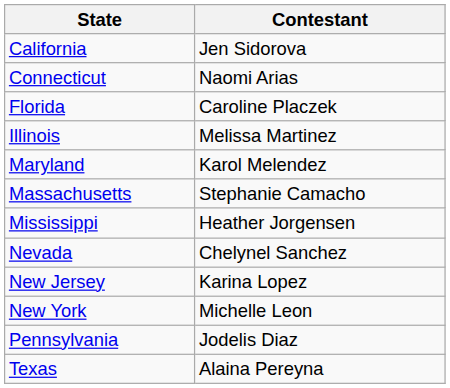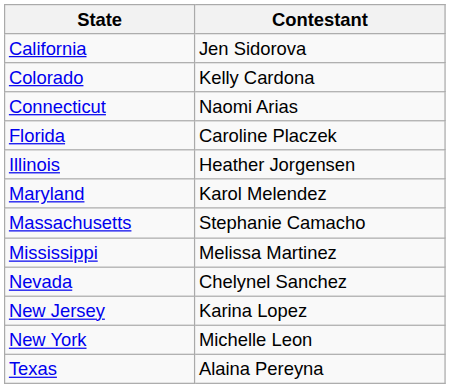+ row: Colorado | Kelly Cardona
Illinois | Contestant: Melissa Martinez -> Heather Jorgensen
Mississippi | Contestant: Heather Jorgensen -> Melissa Martinez
- row: Pennsylvania | Jodelis Diaz
